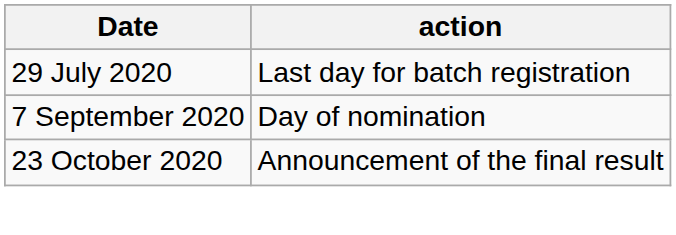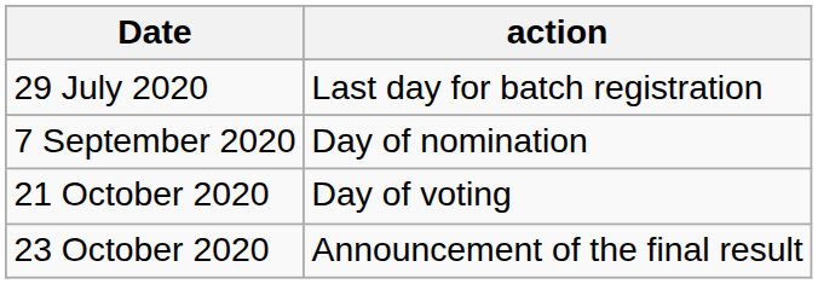+ row: 21 October 2020 | Day of voting
